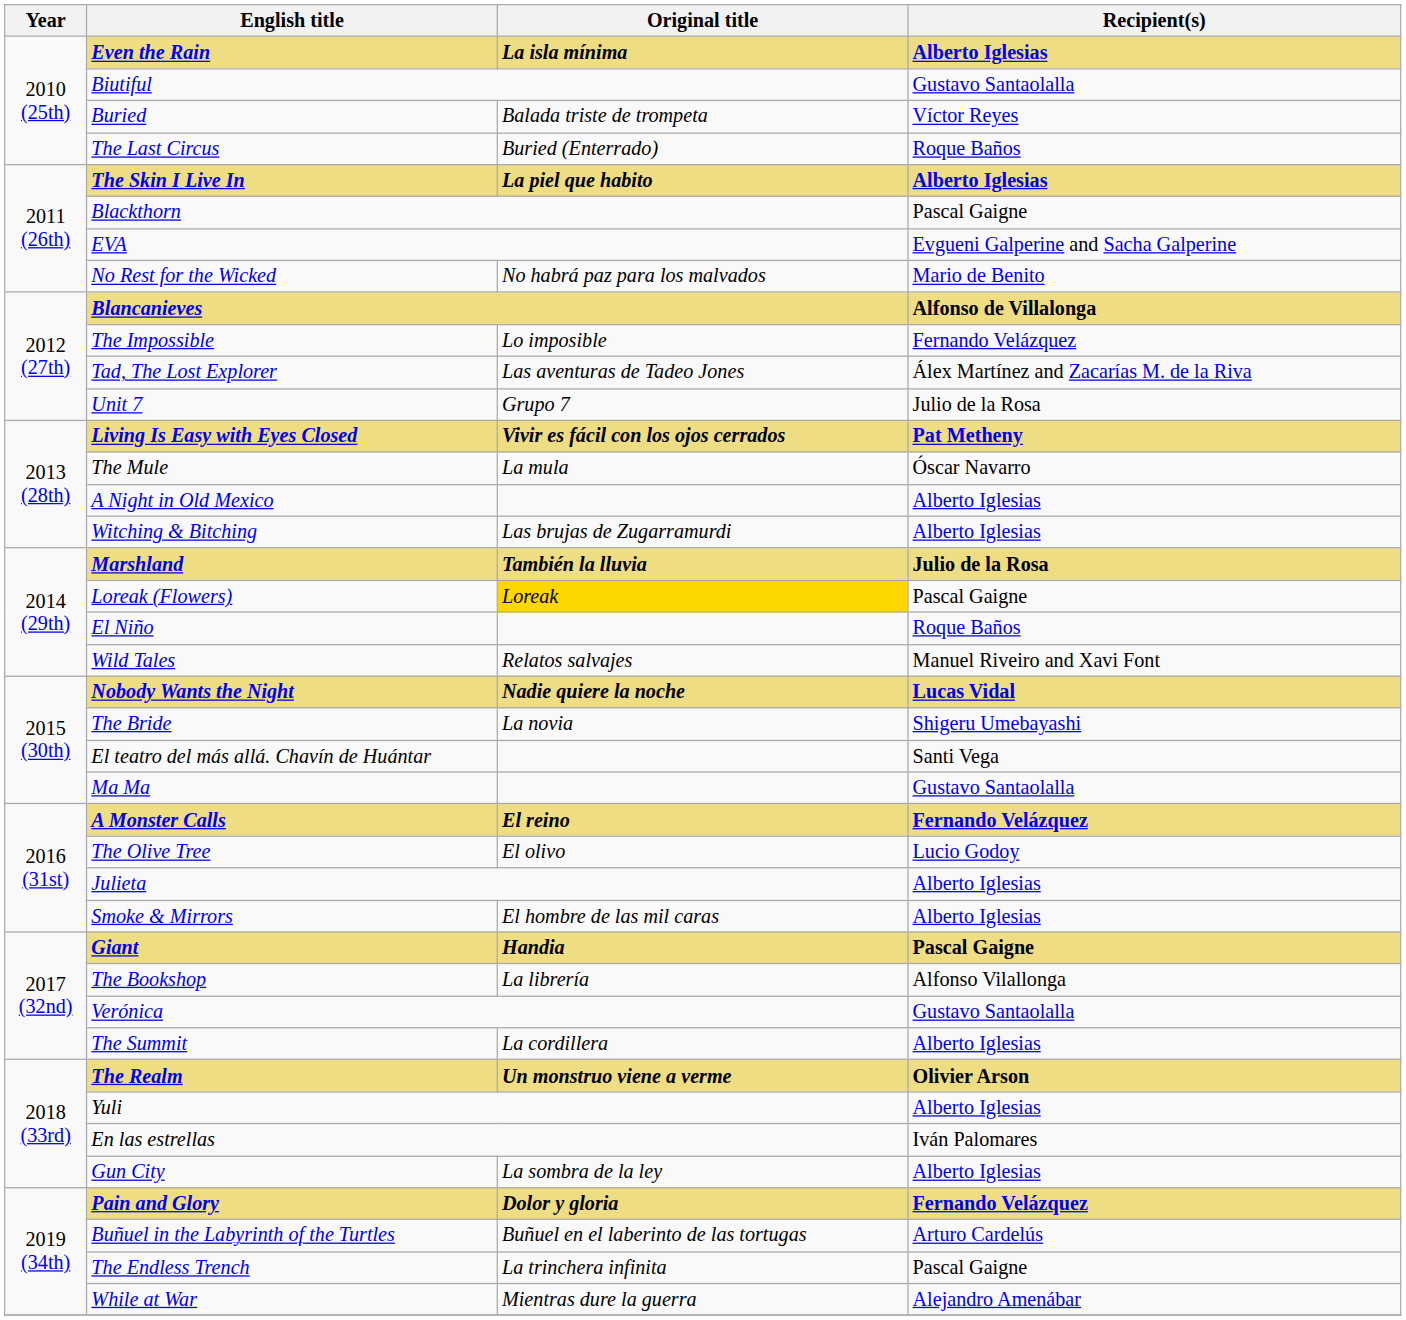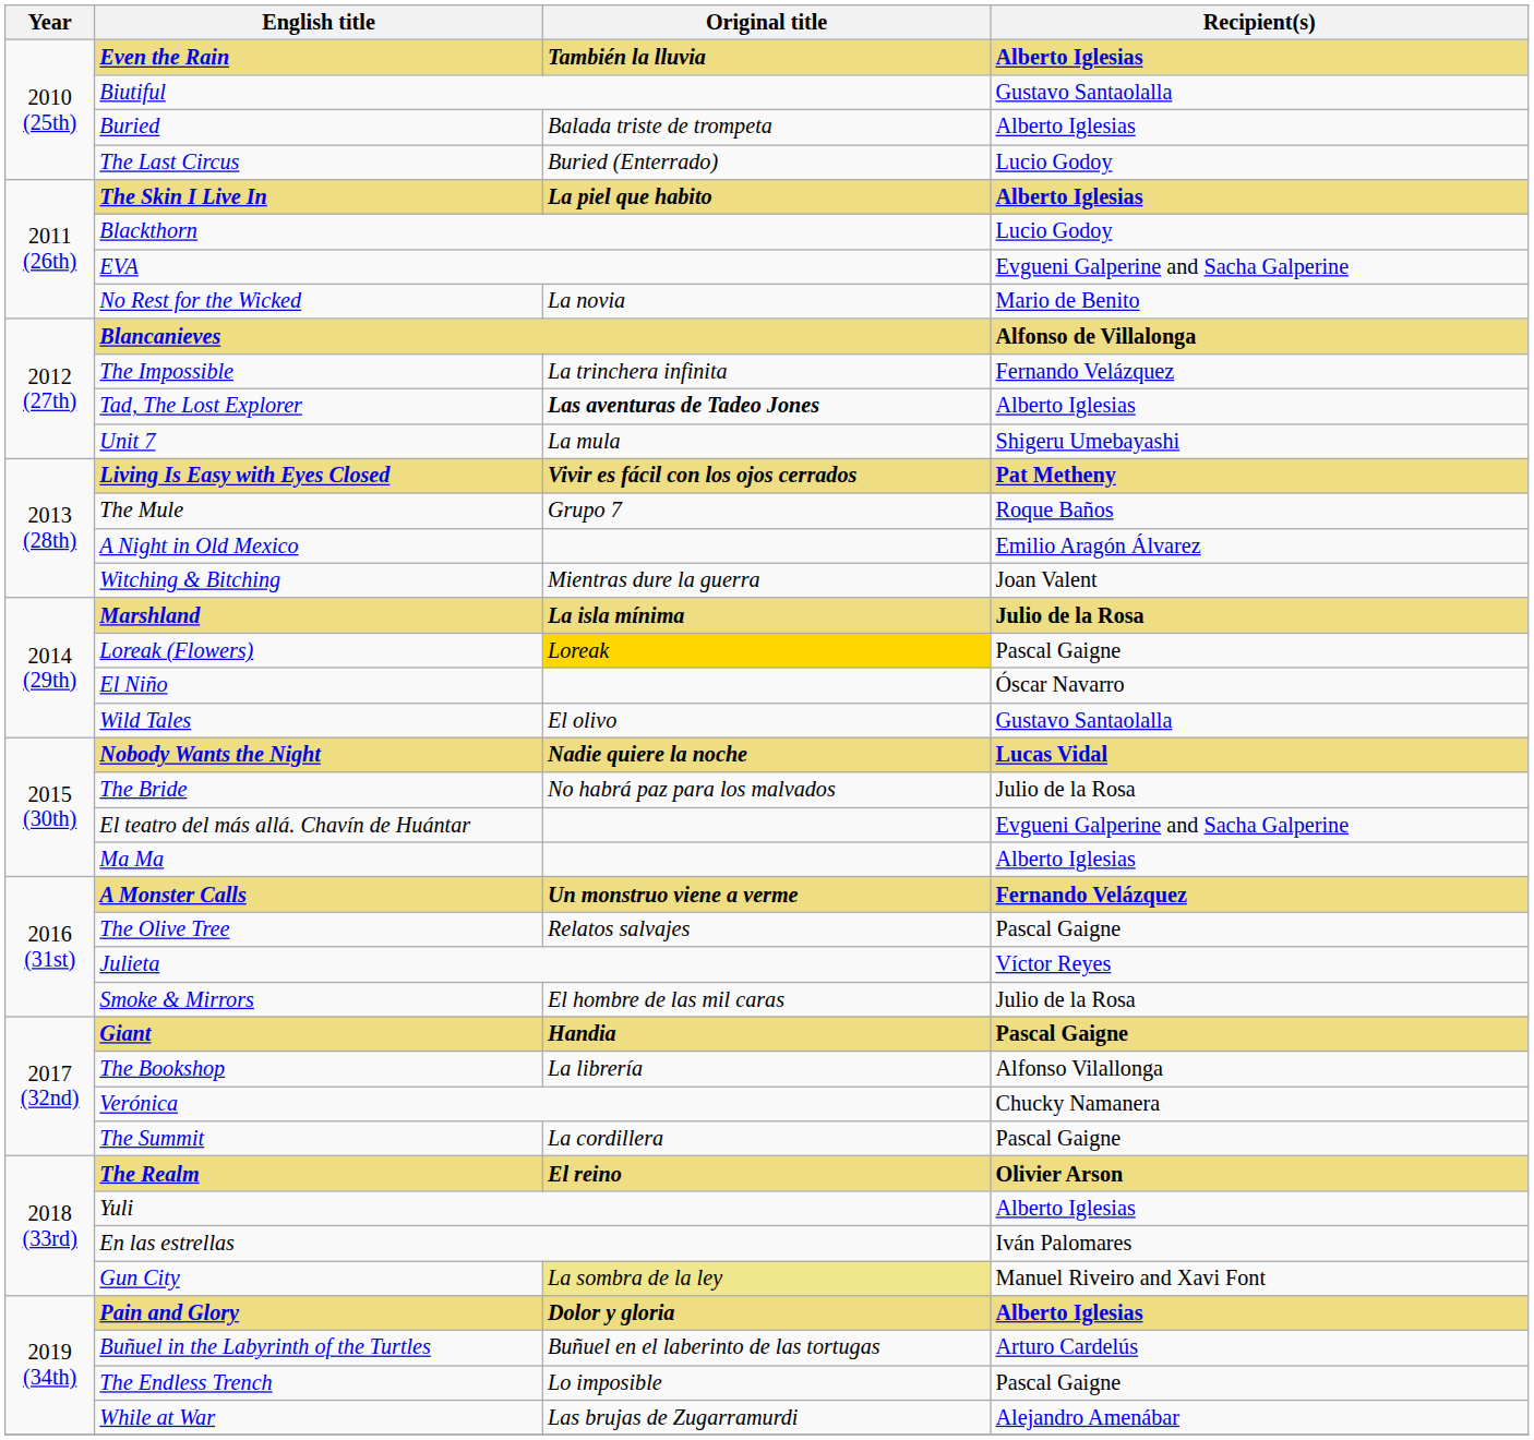Even the Rain | Original title: La isla mínima -> También la lluvia
Buried | Recipient(s): Víctor Reyes -> Alberto Iglesias
The Last Circus | Recipient(s): Roque Baños -> Lucio Godoy
Blackthorn | Recipient(s): Pascal Gaigne -> Lucio Godoy
No Rest for the Wicked | Original title: No habrá paz para los malvados -> La novia
The Impossible | Original title: Lo imposible -> La trinchera infinita
Tad, The Lost Explorer | Original title: normal -> bold
Tad, The Lost Explorer | Recipient(s): Álex Martínez and Zacarías M. de la Riva -> Alberto Iglesias
Unit 7 | Original title: Grupo 7 -> La mula
Unit 7 | Recipient(s): Julio de la Rosa -> Shigeru Umebayashi
The Mule | Original title: La mula -> Grupo 7
The Mule | Recipient(s): Óscar Navarro -> Roque Baños
A Night in Old Mexico | Recipient(s): Alberto Iglesias -> Emilio Aragón Álvarez
Witching & Bitching | Original title: Las brujas de Zugarramurdi -> Mientras dure la guerra
Witching & Bitching | Recipient(s): Alberto Iglesias -> Joan Valent
Marshland | Original title: También la lluvia -> La isla mínima
El Niño | Recipient(s): Roque Baños -> Óscar Navarro
Wild Tales | Original title: Relatos salvajes -> El olivo
Wild Tales | Recipient(s): Manuel Riveiro and Xavi Font -> Gustavo Santaolalla
The Bride | Original title: La novia -> No habrá paz para los malvados
The Bride | Recipient(s): Shigeru Umebayashi -> Julio de la Rosa
El teatro del más allá. Chavín de Huántar | Recipient(s): Santi Vega -> Evgueni Galperine and Sacha Galperine
Ma Ma | Recipient(s): Gustavo Santaolalla -> Alberto Iglesias
A Monster Calls | Original title: El reino -> Un monstruo viene a verme
The Olive Tree | Original title: El olivo -> Relatos salvajes
The Olive Tree | Recipient(s): Lucio Godoy -> Pascal Gaigne
Julieta | Recipient(s): Alberto Iglesias -> Víctor Reyes
Smoke & Mirrors | Recipient(s): Alberto Iglesias -> Julio de la Rosa
Verónica | Recipient(s): Gustavo Santaolalla -> Chucky Namanera
The Summit | Recipient(s): Alberto Iglesias -> Pascal Gaigne
The Realm | Original title: Un monstruo viene a verme -> El reino
Gun City | Original title: no background -> khaki background
Gun City | Recipient(s): Alberto Iglesias -> Manuel Riveiro and Xavi Font
Pain and Glory | Recipient(s): Fernando Velázquez -> Alberto Iglesias
The Endless Trench | Original title: La trinchera infinita -> Lo imposible
While at War | Original title: Mientras dure la guerra -> Las brujas de Zugarramurdi
